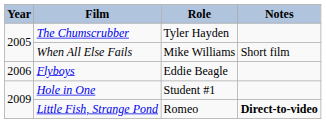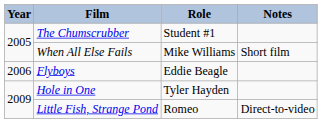The Chumscrubber | Role: Tyler Hayden -> Student #1
Hole in One | Role: Student #1 -> Tyler Hayden
Little Fish, Strange Pond | Notes: bold -> normal
